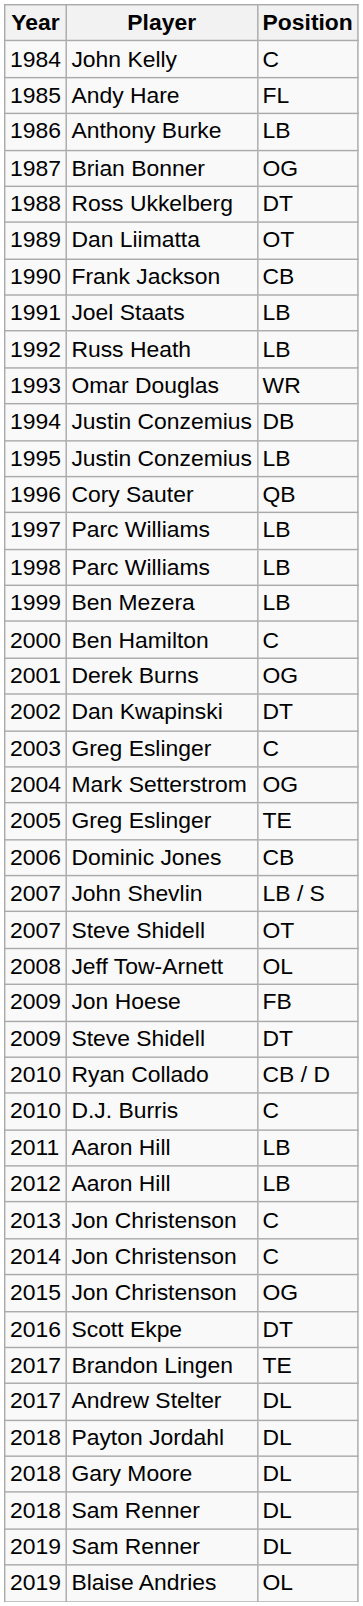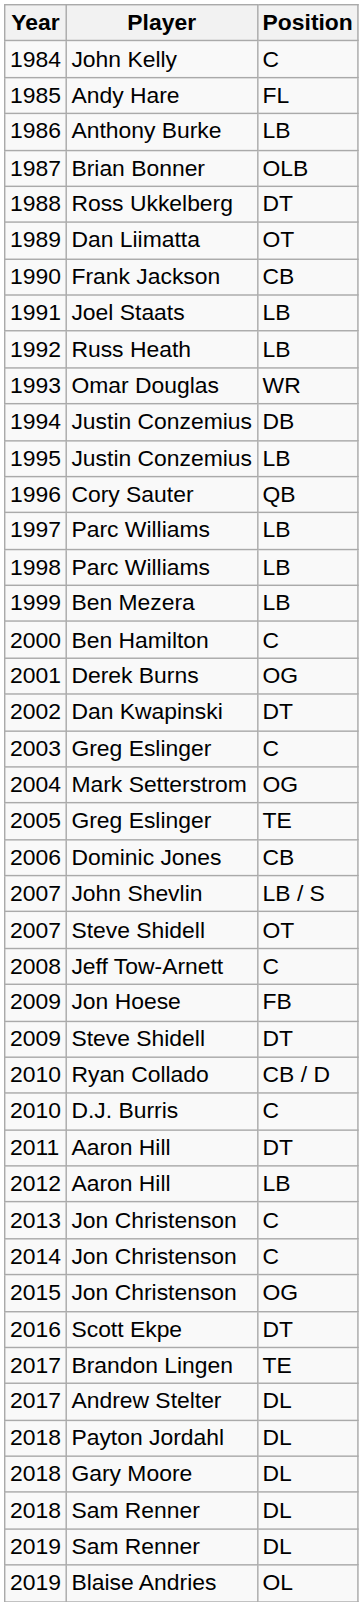1987 | Position: OG -> OLB
2008 | Position: OL -> C
2011 | Position: LB -> DT
